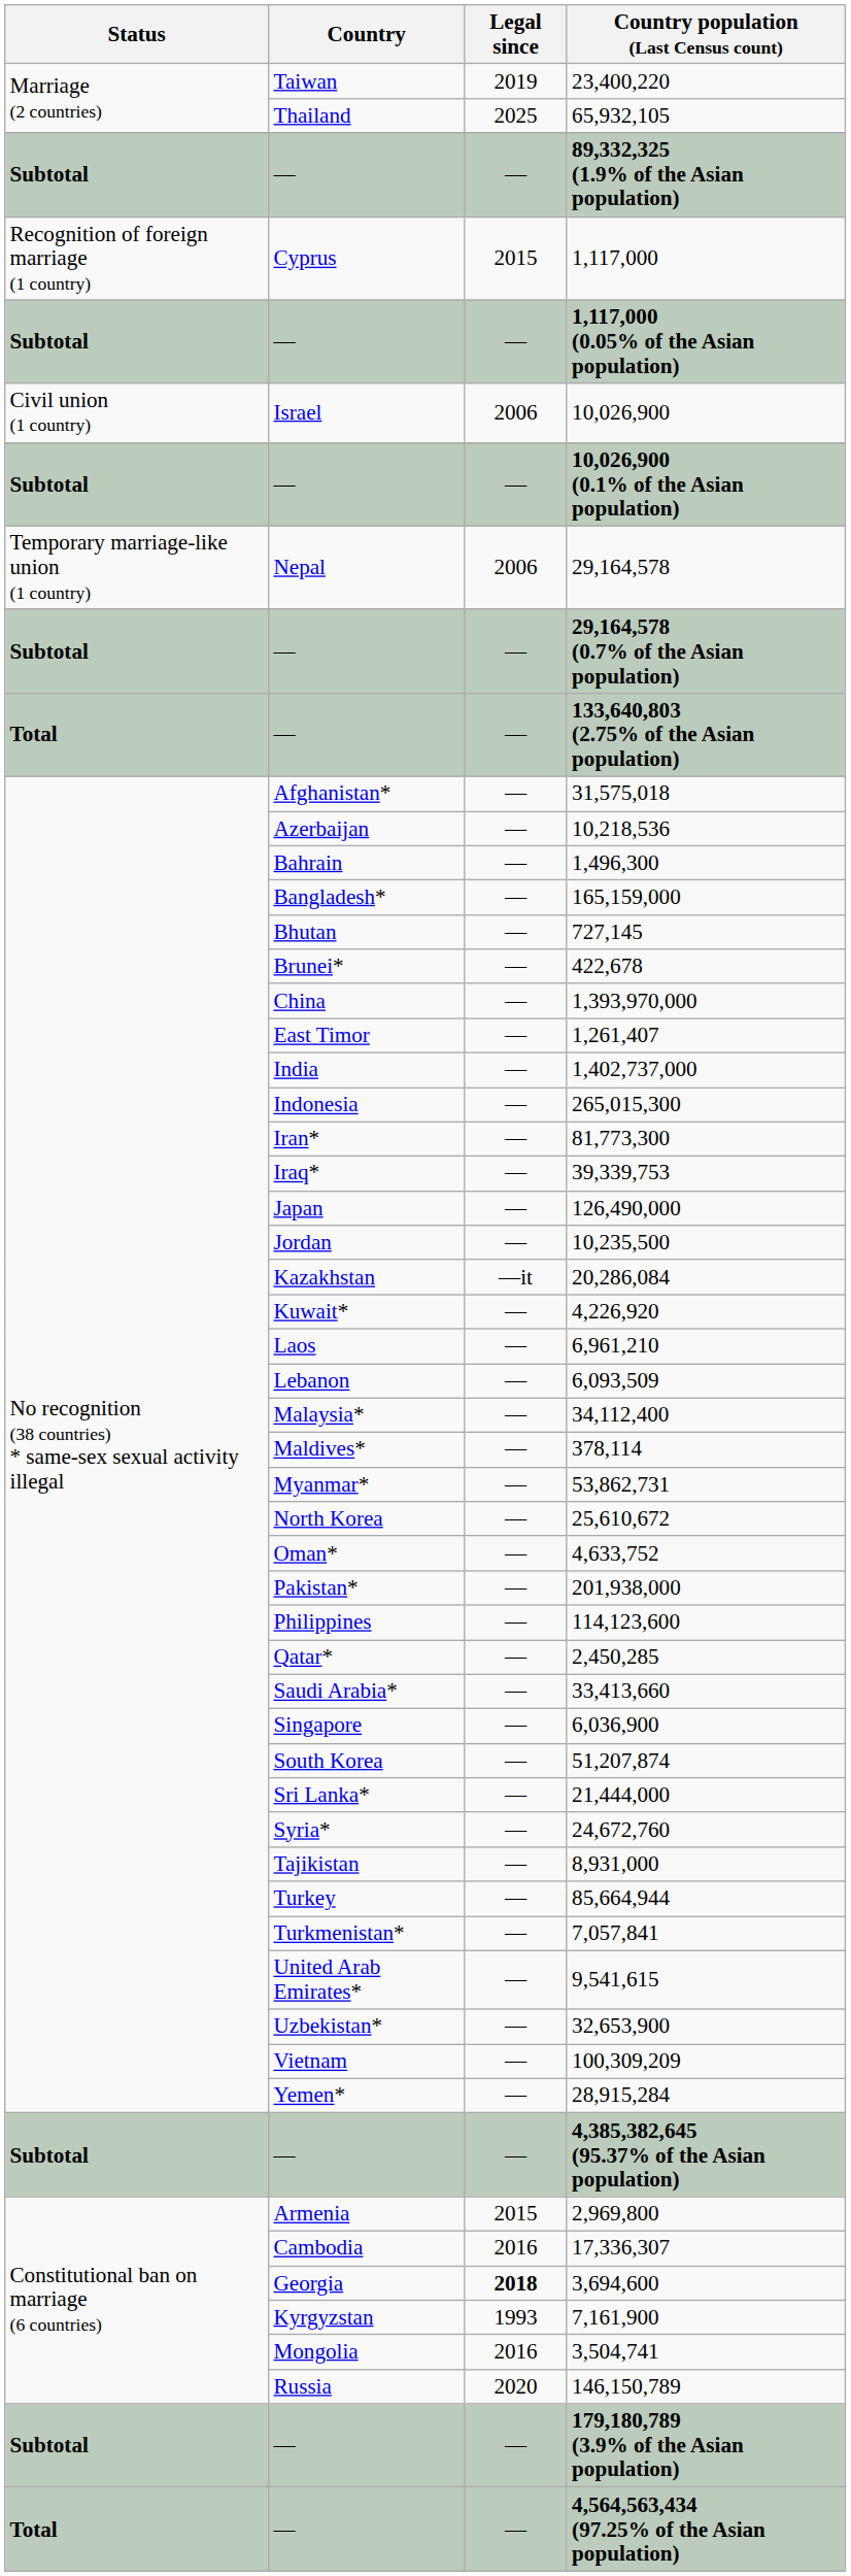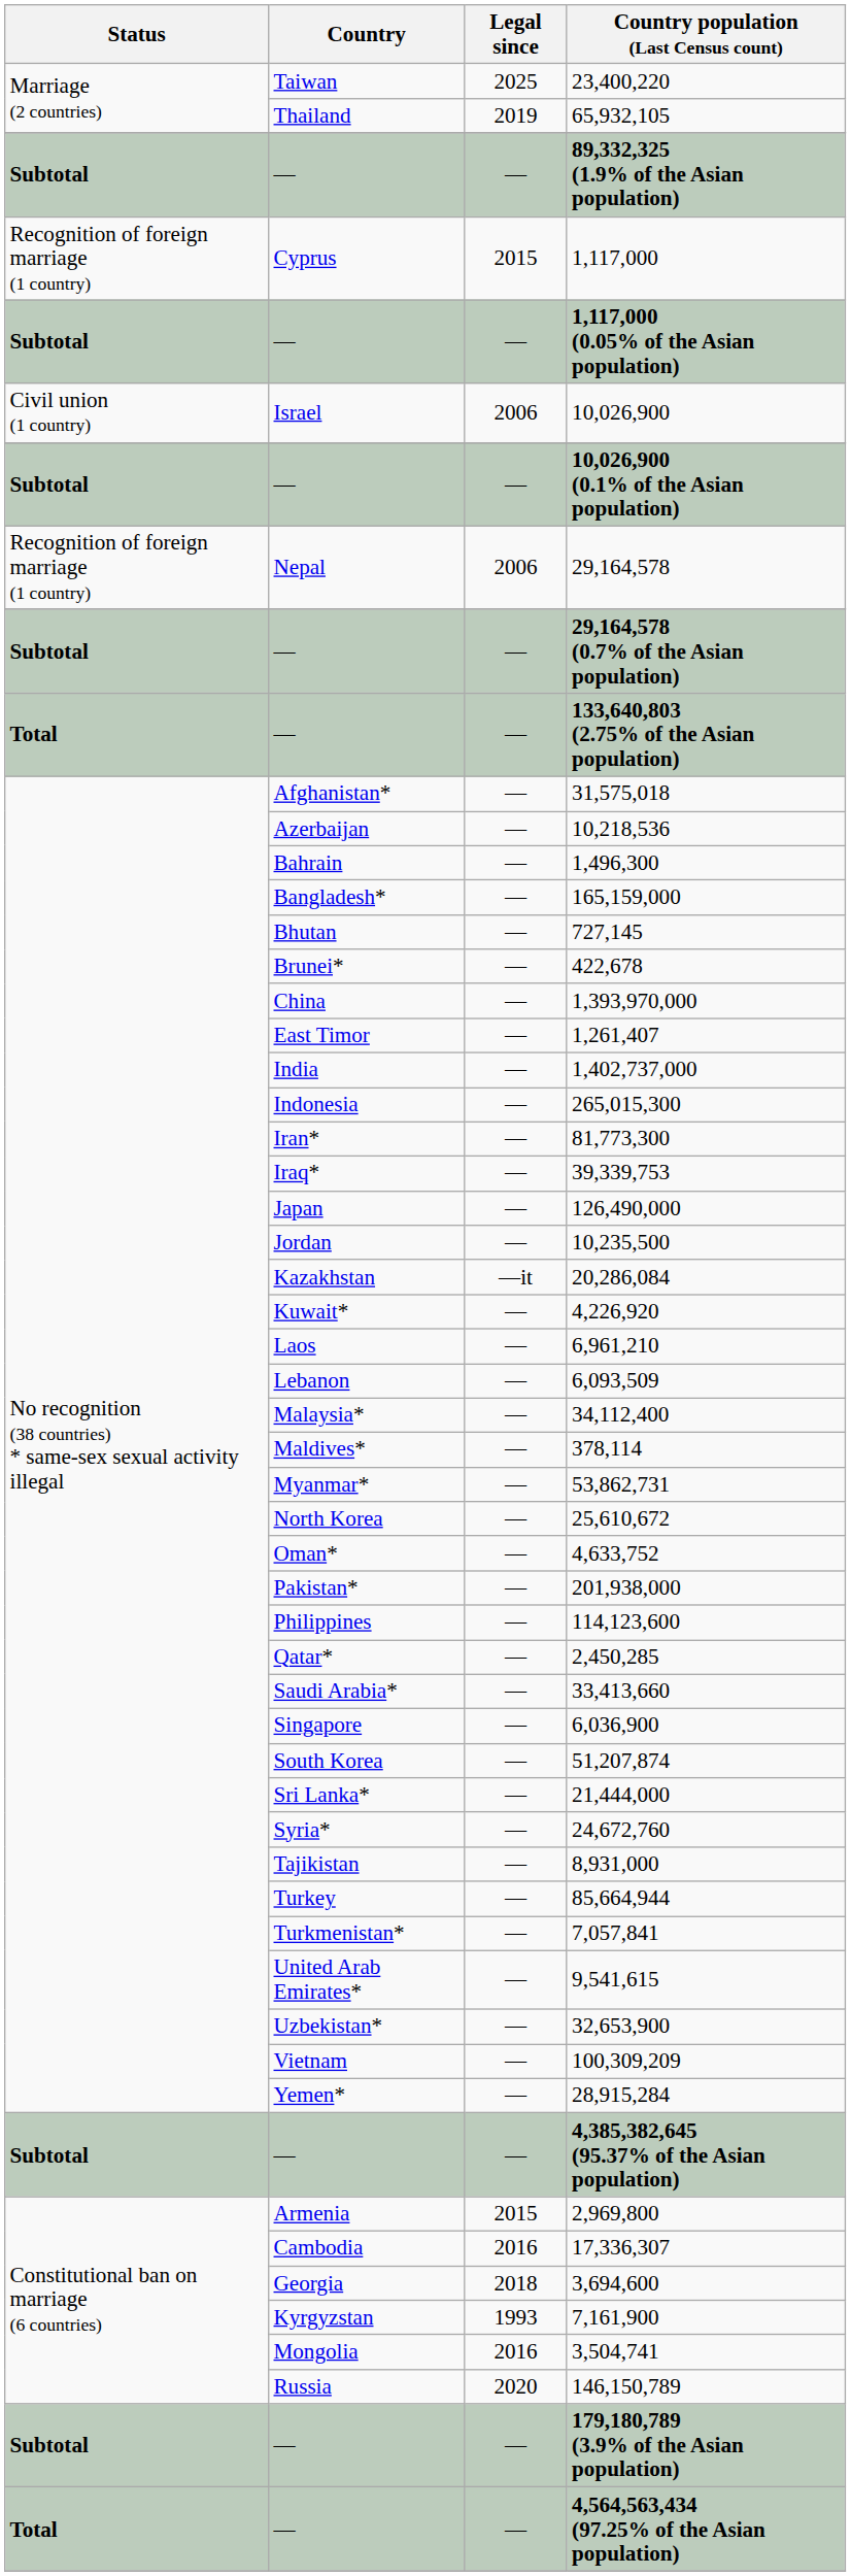23,400,220 | Legal since: 2019 -> 2025
65,932,105 | Legal since: 2025 -> 2019
29,164,578 | Status: Temporary marriage-like union (1 country) -> Recognition of foreign marriage (1 country)
3,694,600 | Legal since: bold -> normal
